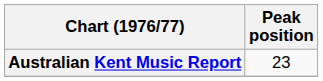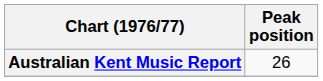Australian Kent Music Report | Peak position: 23 -> 26
